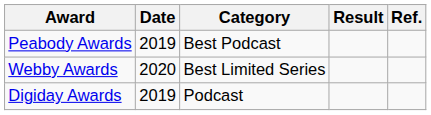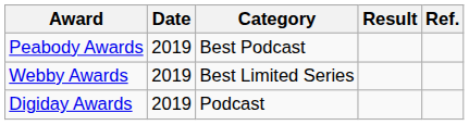Webby Awards | Date: 2020 -> 2019
